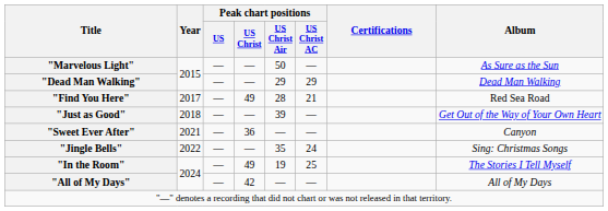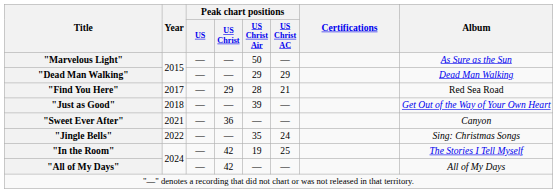"Find You Here" | Peak chart positions / US Christ: 49 -> 29
"In the Room" | Peak chart positions / US Christ: 49 -> 42
